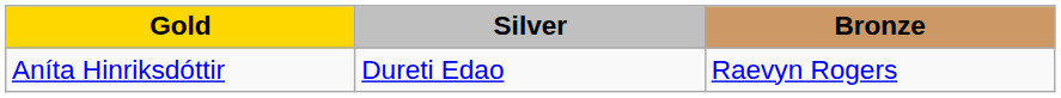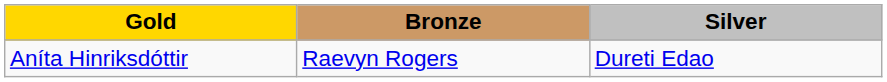columns swapped: Silver <-> Bronze
